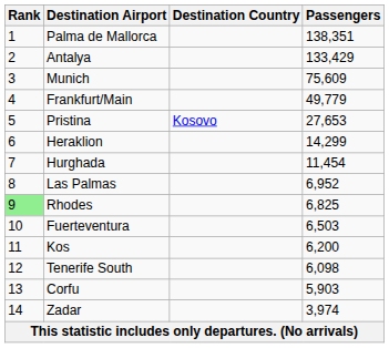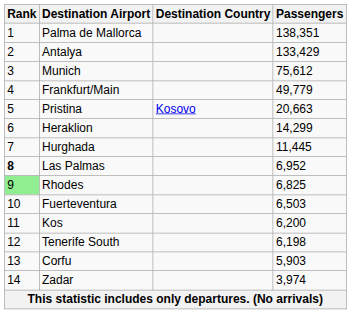Munich | Passengers: 75,609 -> 75,612
Pristina | Passengers: 27,653 -> 20,663
Hurghada | Passengers: 11,454 -> 11,445
Las Palmas | Rank: normal -> bold
Tenerife South | Passengers: 6,098 -> 6,198
